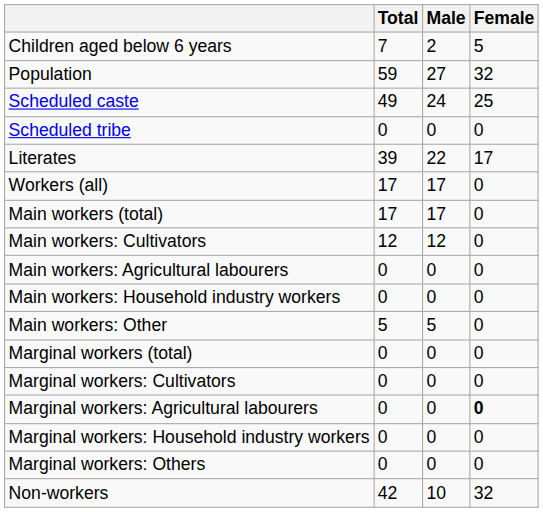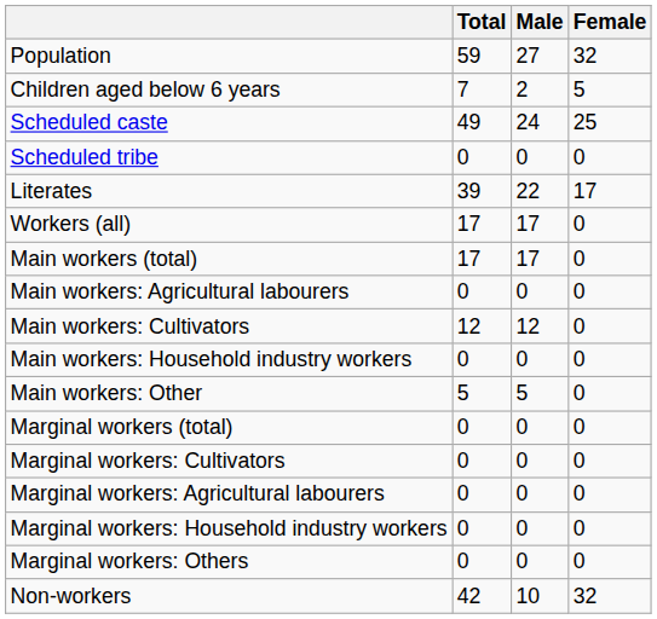rows swapped: Population <-> Children aged below 6 years
rows swapped: Main workers: Cultivators <-> Main workers: Agricultural labourers
Marginal workers: Agricultural labourers | Female: bold -> normal
